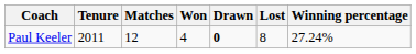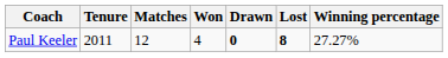Paul Keeler | Lost: normal -> bold
Paul Keeler | Winning percentage: 27.24% -> 27.27%
